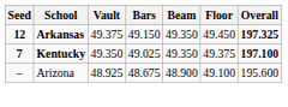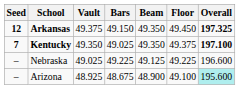+ row: – | Nebraska | 49.025 | 49.225 | 49.125 | 49.225 | 196.600
Arizona | Overall: no background -> paleturquoise background
